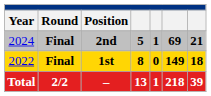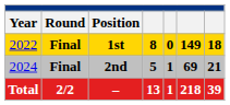rows swapped: 1st <-> 2nd
